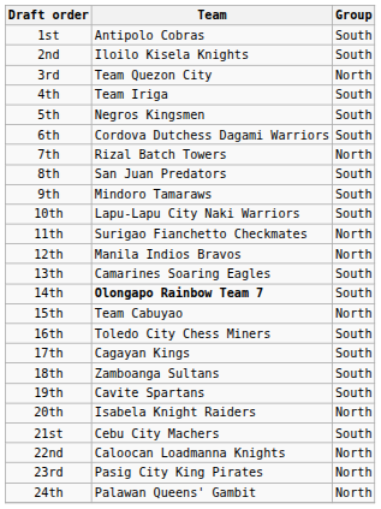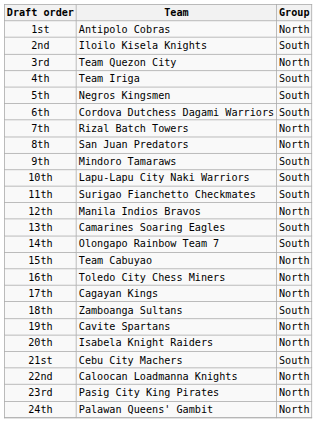1st | Group: South -> North
8th | Group: South -> North
11th | Group: North -> South
14th | Team: bold -> normal
16th | Group: South -> North
17th | Group: South -> North
19th | Group: South -> North
